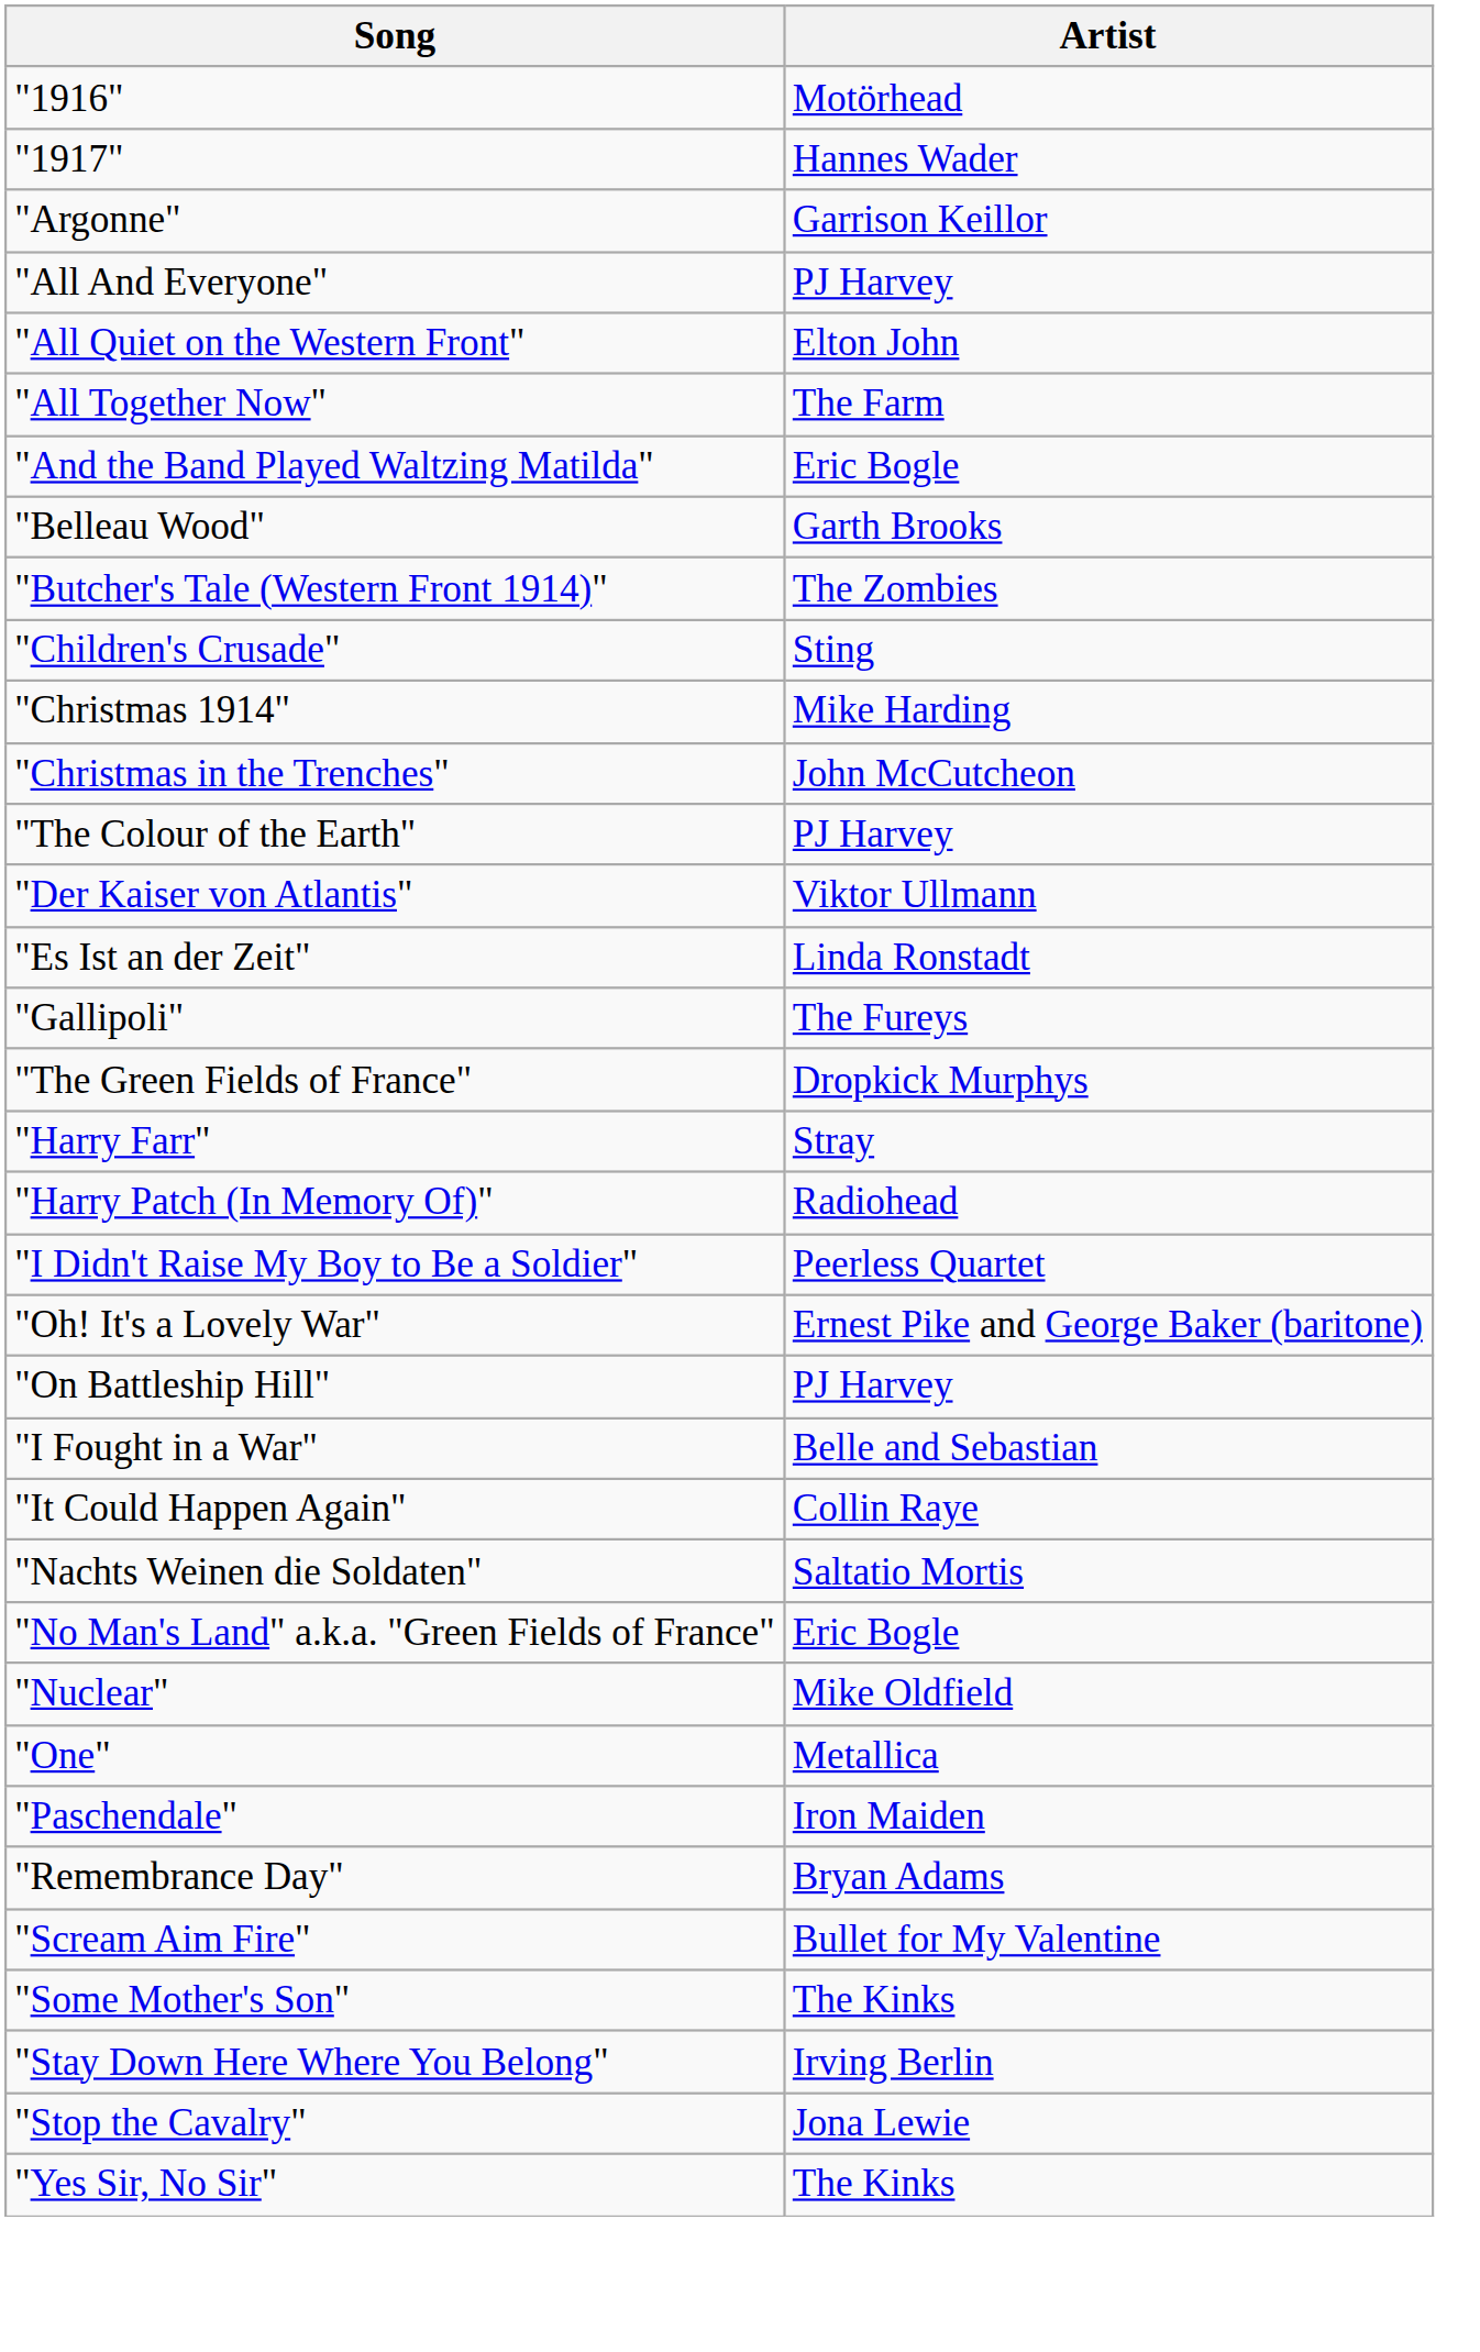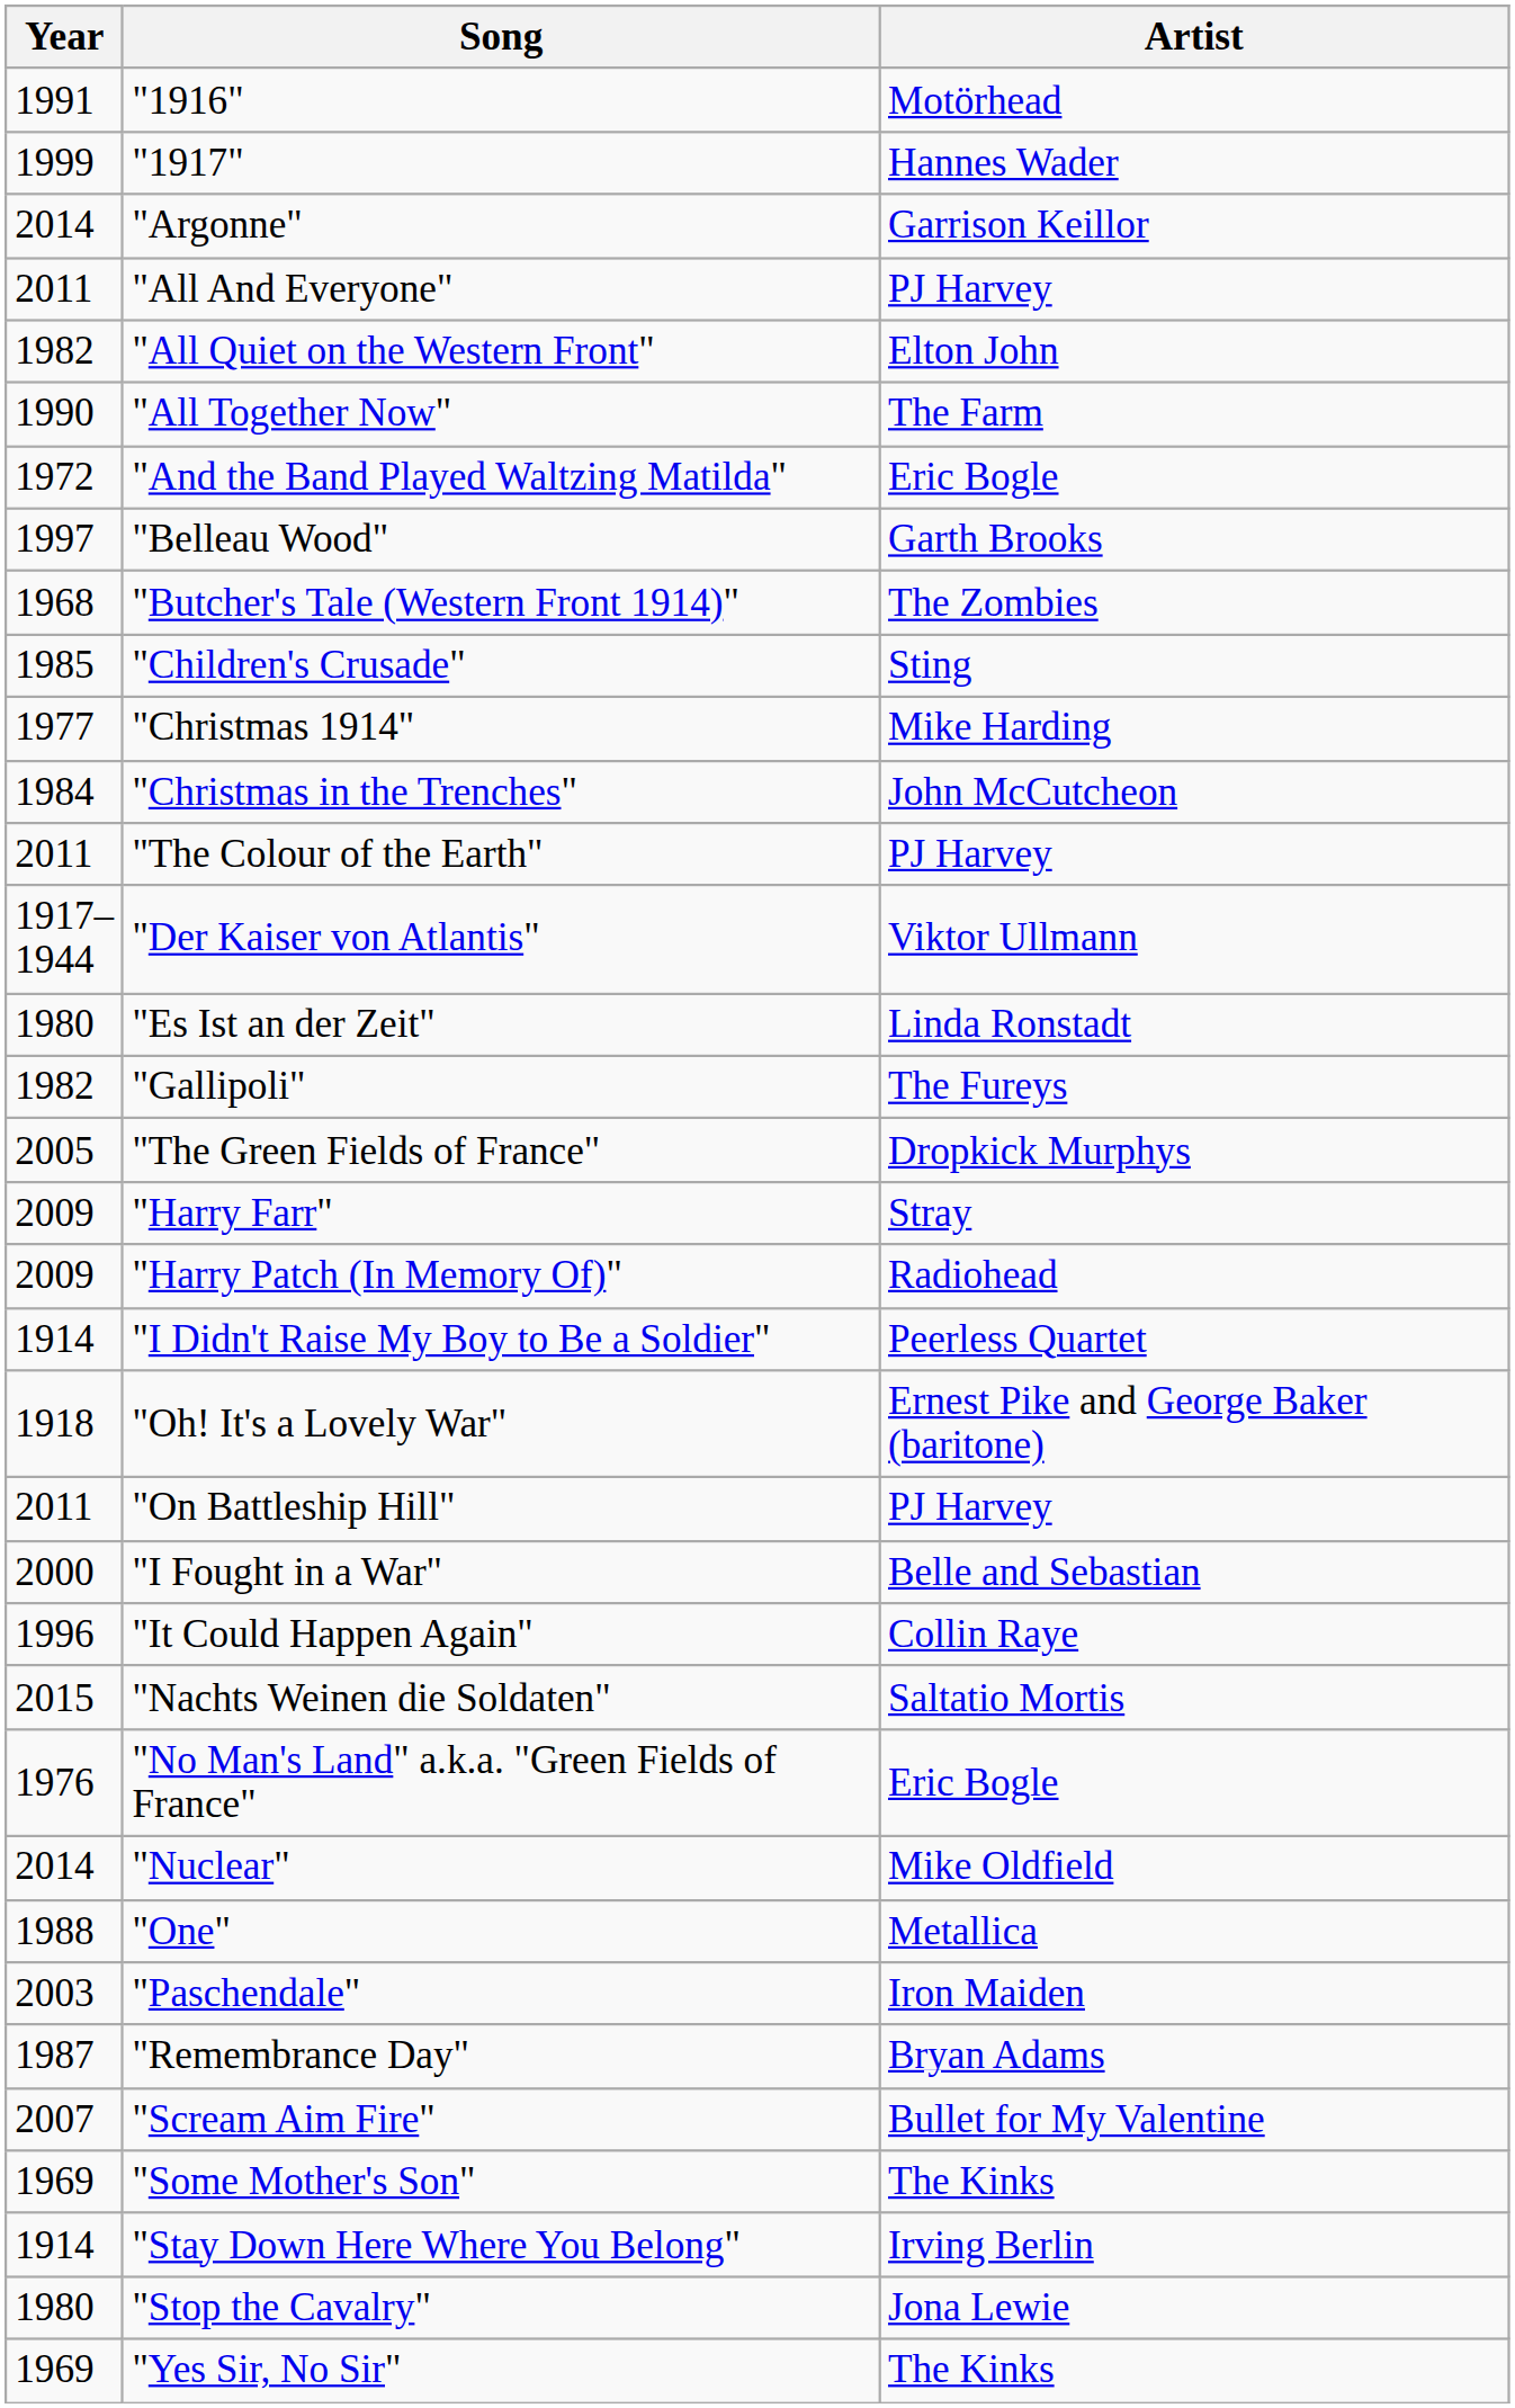+ column: Year | 1991 | 1999 | 2014 | 2011 | 1982 | 1990 | 1972 | 1997 | 1968 | 1985 | 1977 | 1984 | 2011 | 1917– 1944 | 1980 | 1982 | 2005 | 2009 | 2009 | 1914 | 1918 | 2011 | 2000 | 1996 | 2015 | 1976 | 2014 | 1988 | 2003 | 1987 | 2007 | 1969 | 1914 | 1980 | 1969
